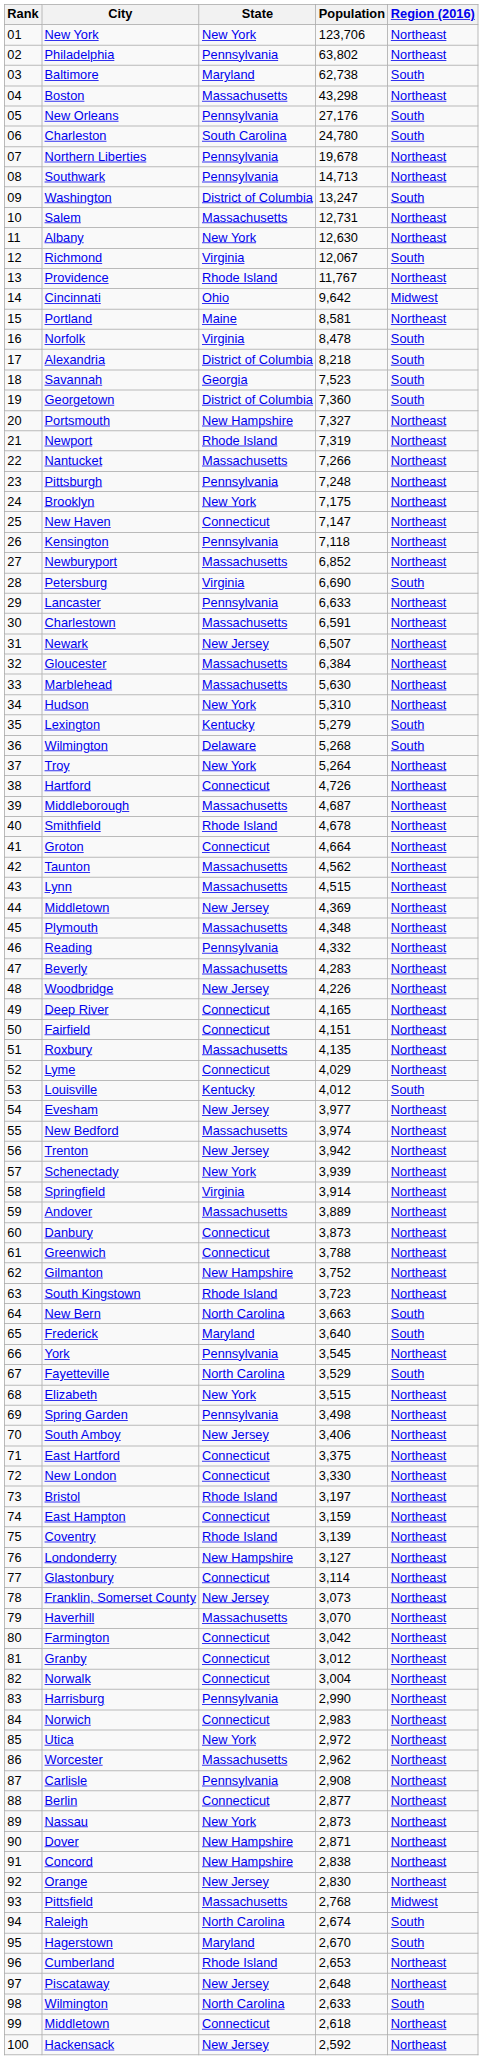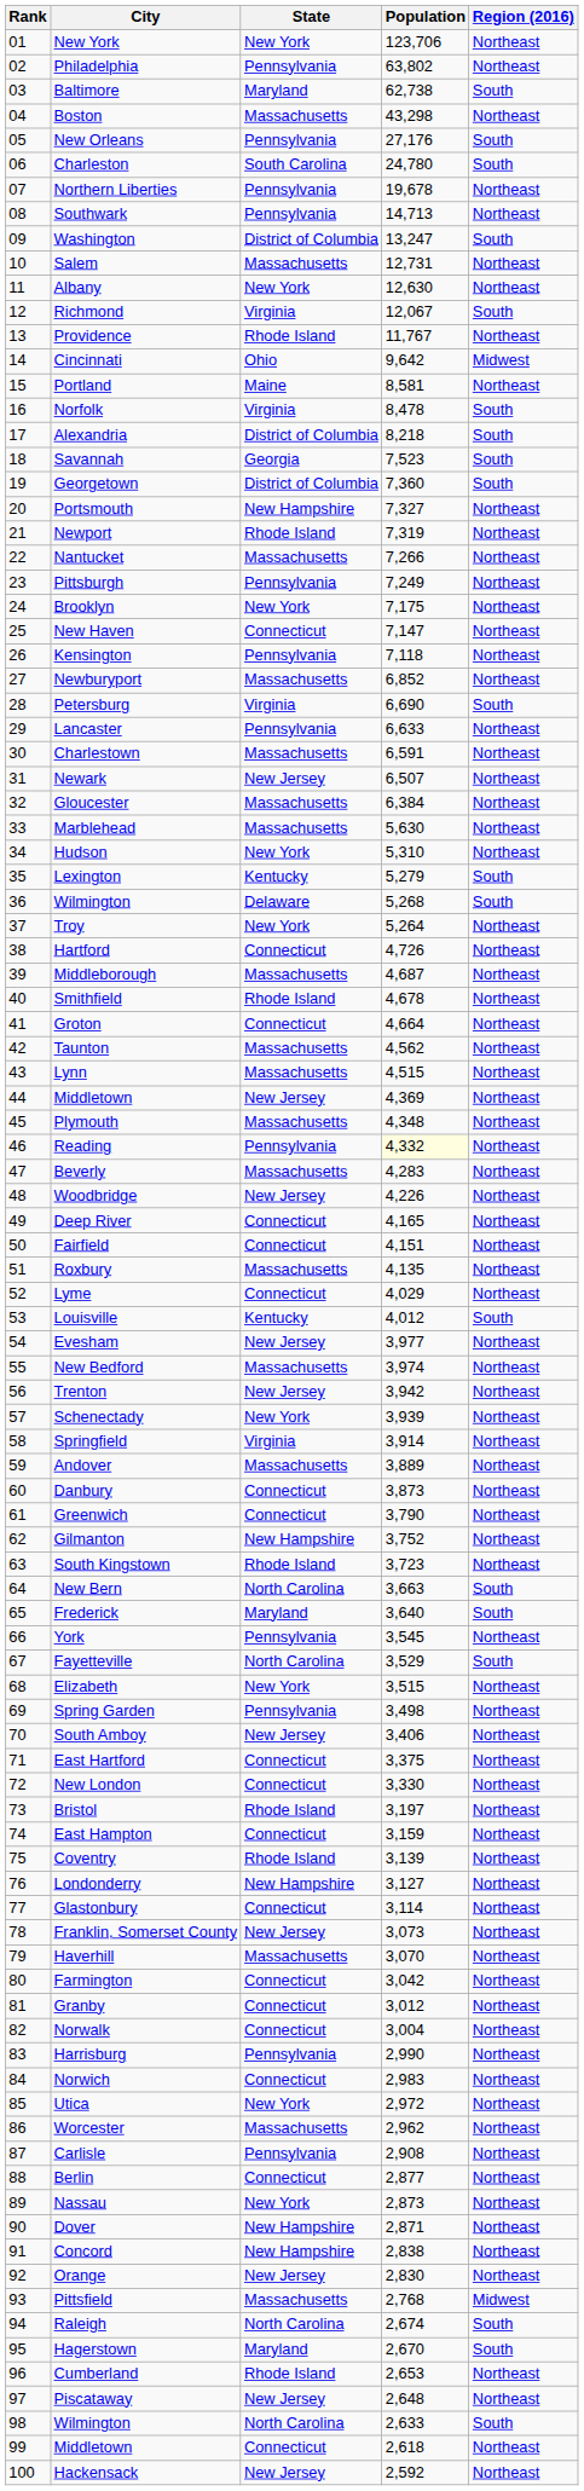Pittsburgh | Population: 7,248 -> 7,249
Reading | Population: no background -> lightyellow background
Greenwich | Population: 3,788 -> 3,790
